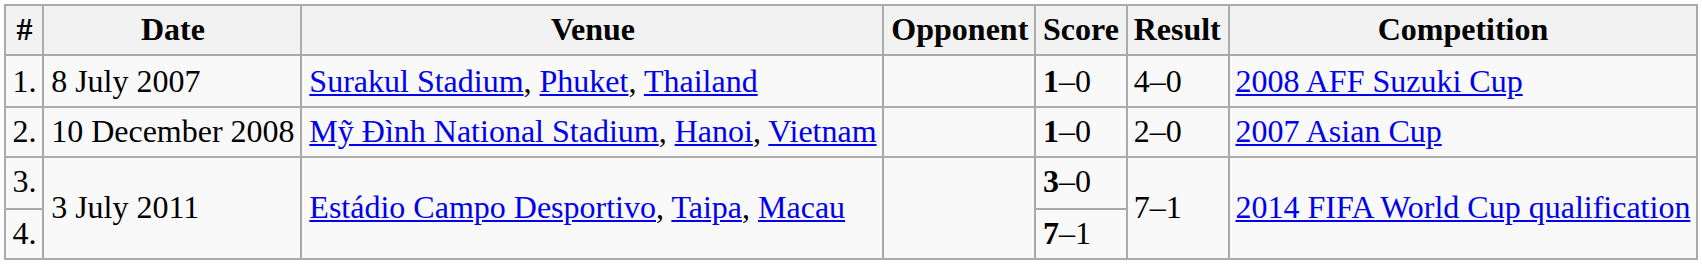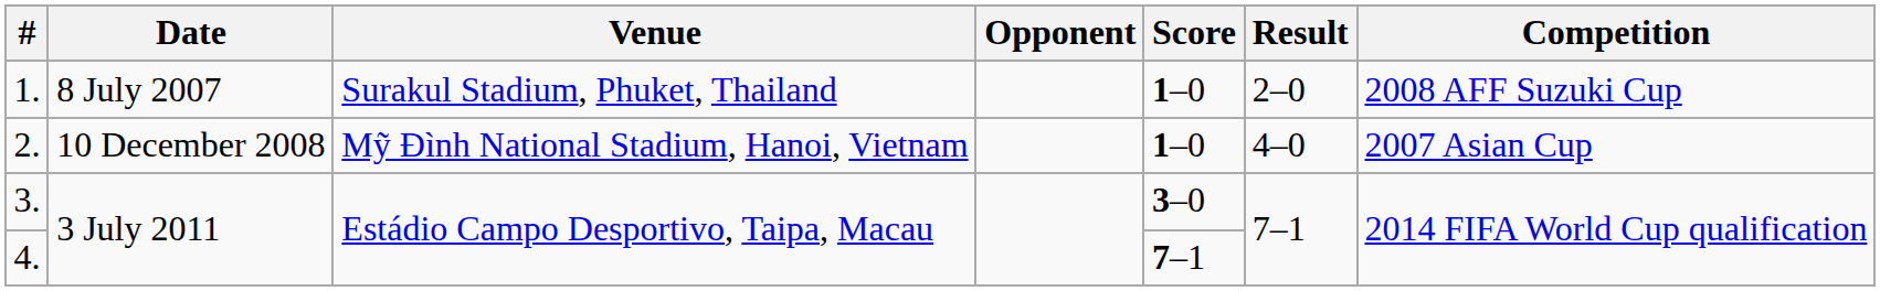1. | Result: 4–0 -> 2–0
2. | Result: 2–0 -> 4–0
